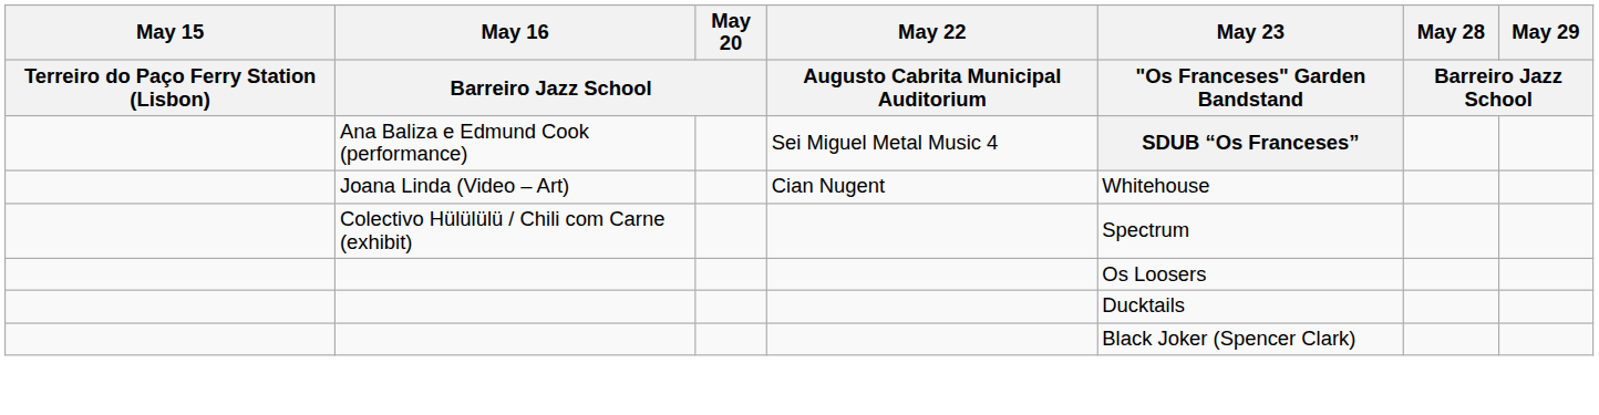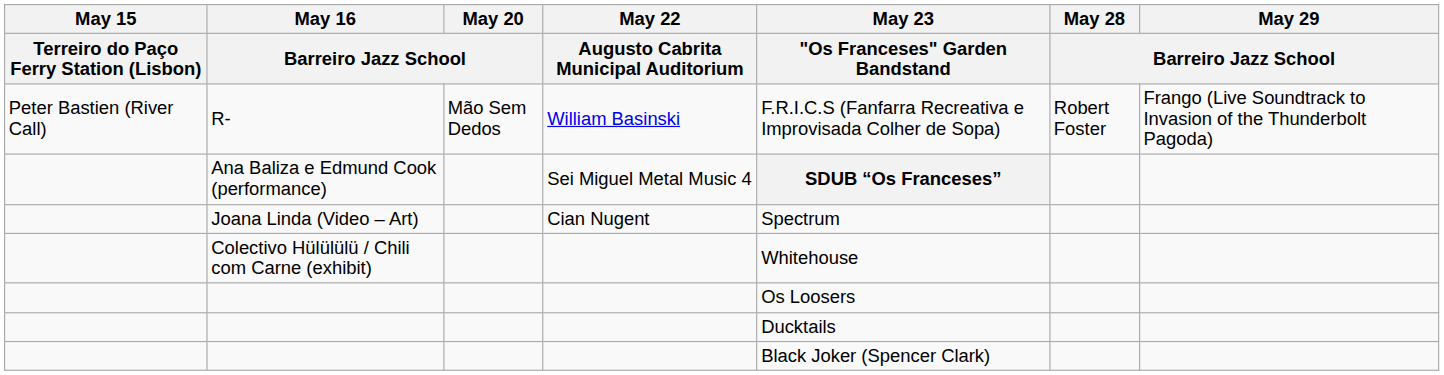+ row: Peter Bastien (River Call) | R- | Mão Sem Dedos | William Basinski | F.R.I.C.S (Fanfarra Recreativa e Improvisada Colher de Sopa) | Robert Foster | Frango (Live Soundtrack to Invasion of the Thunderbolt Pagoda)
Joana Linda (Video – Art) | May 23 / "Os Franceses" Garden Bandstand: Whitehouse -> Spectrum
Colectivo Hülülülü / Chili com Carne (exhibit) | May 23 / "Os Franceses" Garden Bandstand: Spectrum -> Whitehouse
